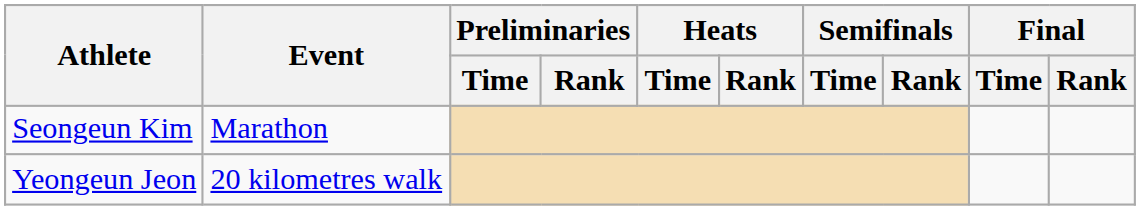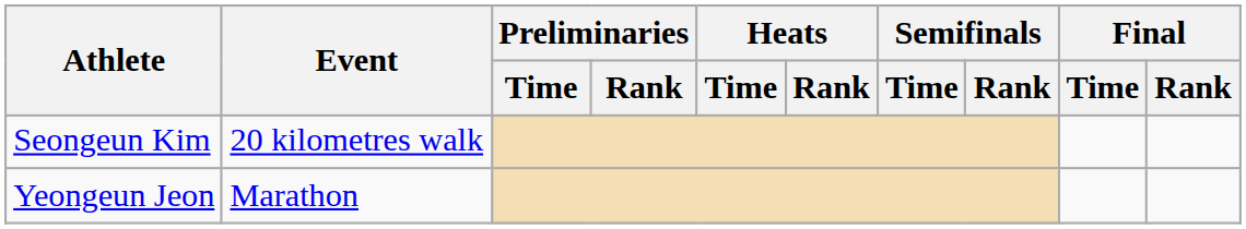Seongeun Kim | Event: Marathon -> 20 kilometres walk
Yeongeun Jeon | Event: 20 kilometres walk -> Marathon
